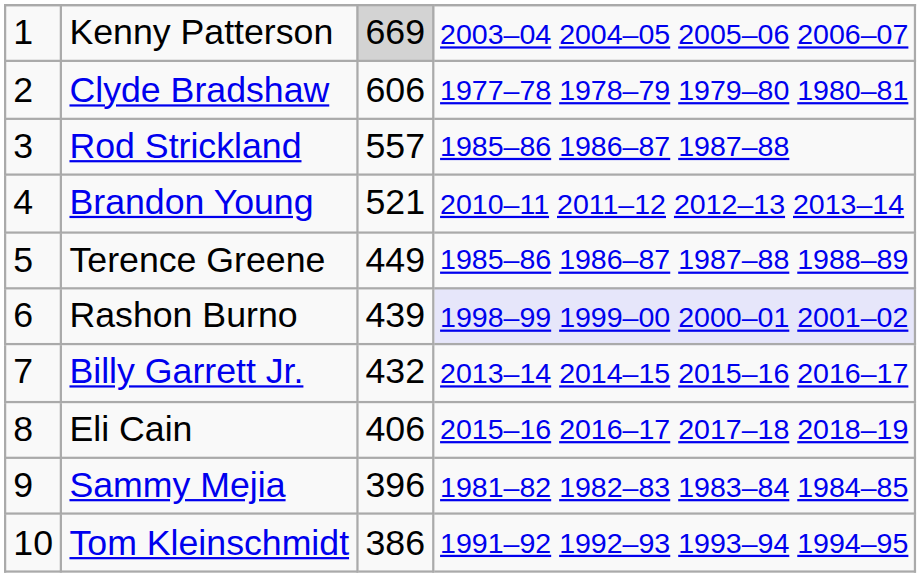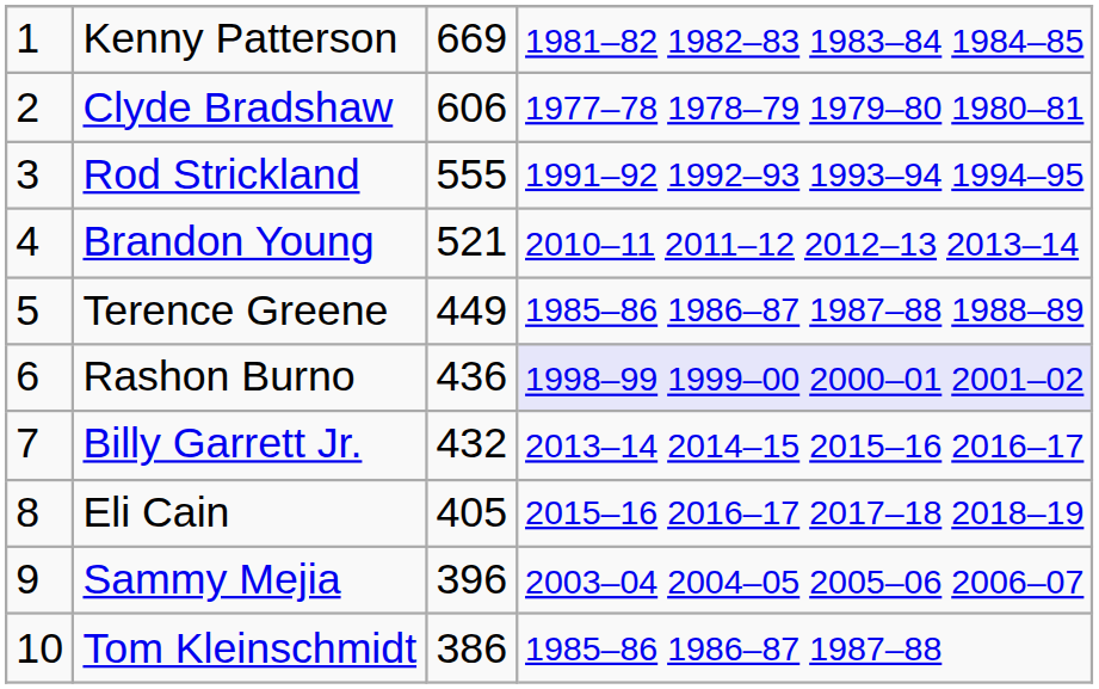Kenny Patterson | column 3: lightgrey background -> no background
Kenny Patterson | column 4: 2003–04 2004–05 2005–06 2006–07 -> 1981–82 1982–83 1983–84 1984–85
Rod Strickland | column 3: 557 -> 555
Rod Strickland | column 4: 1985–86 1986–87 1987–88 -> 1991–92 1992–93 1993–94 1994–95
Rashon Burno | column 3: 439 -> 436
Eli Cain | column 3: 406 -> 405
Sammy Mejia | column 4: 1981–82 1982–83 1983–84 1984–85 -> 2003–04 2004–05 2005–06 2006–07
Tom Kleinschmidt | column 4: 1991–92 1992–93 1993–94 1994–95 -> 1985–86 1986–87 1987–88
